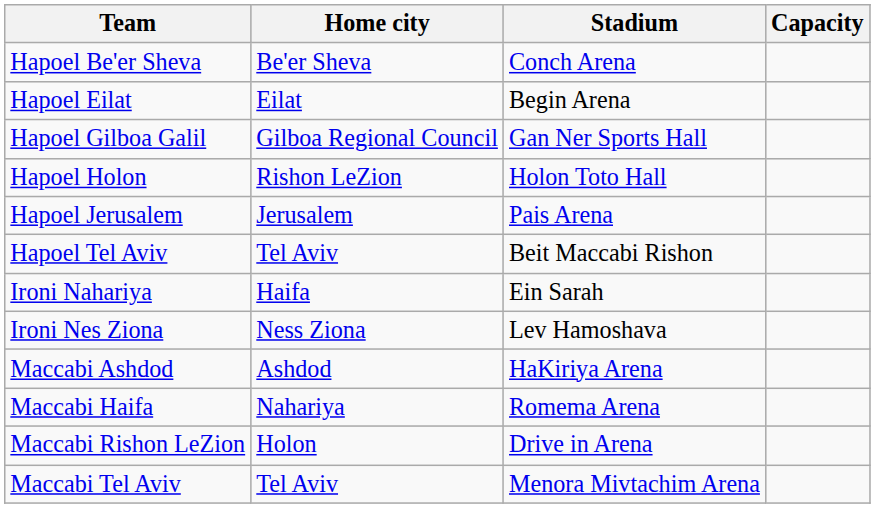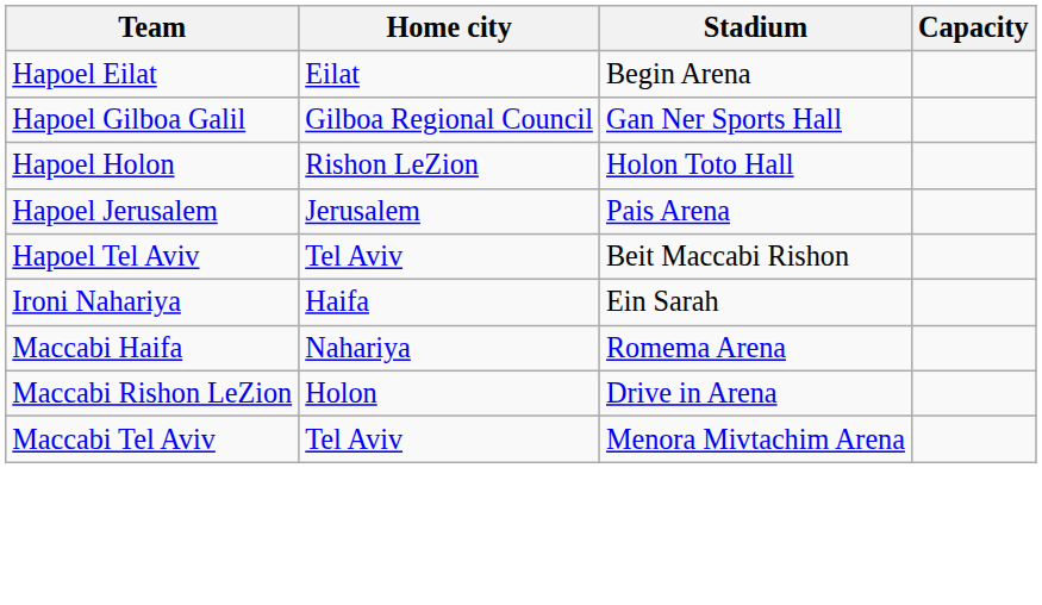- row: Hapoel Be'er Sheva | Be'er Sheva | Conch Arena
- row: Ironi Nes Ziona | Ness Ziona | Lev Hamoshava
- row: Maccabi Ashdod | Ashdod | HaKiriya Arena
